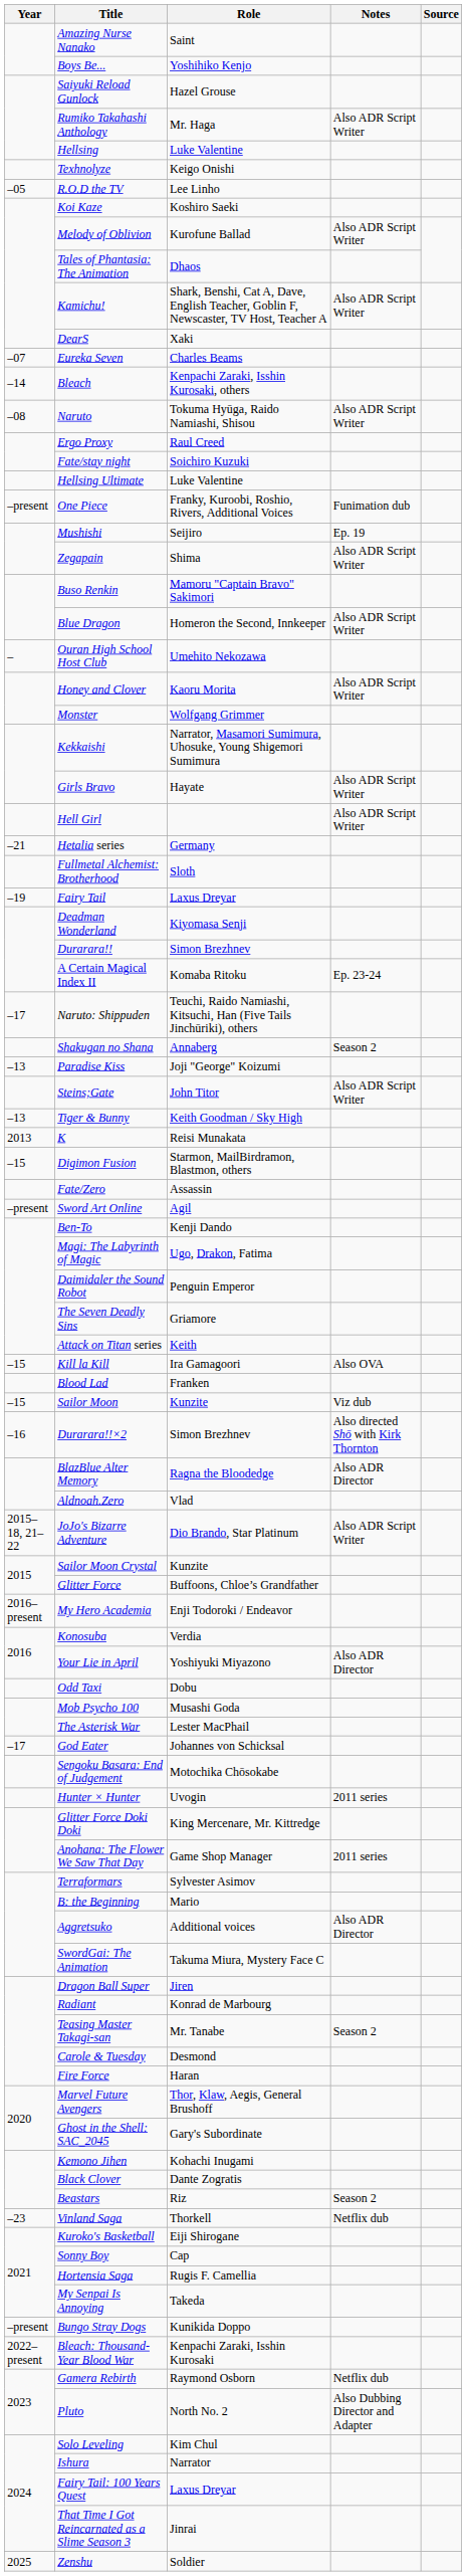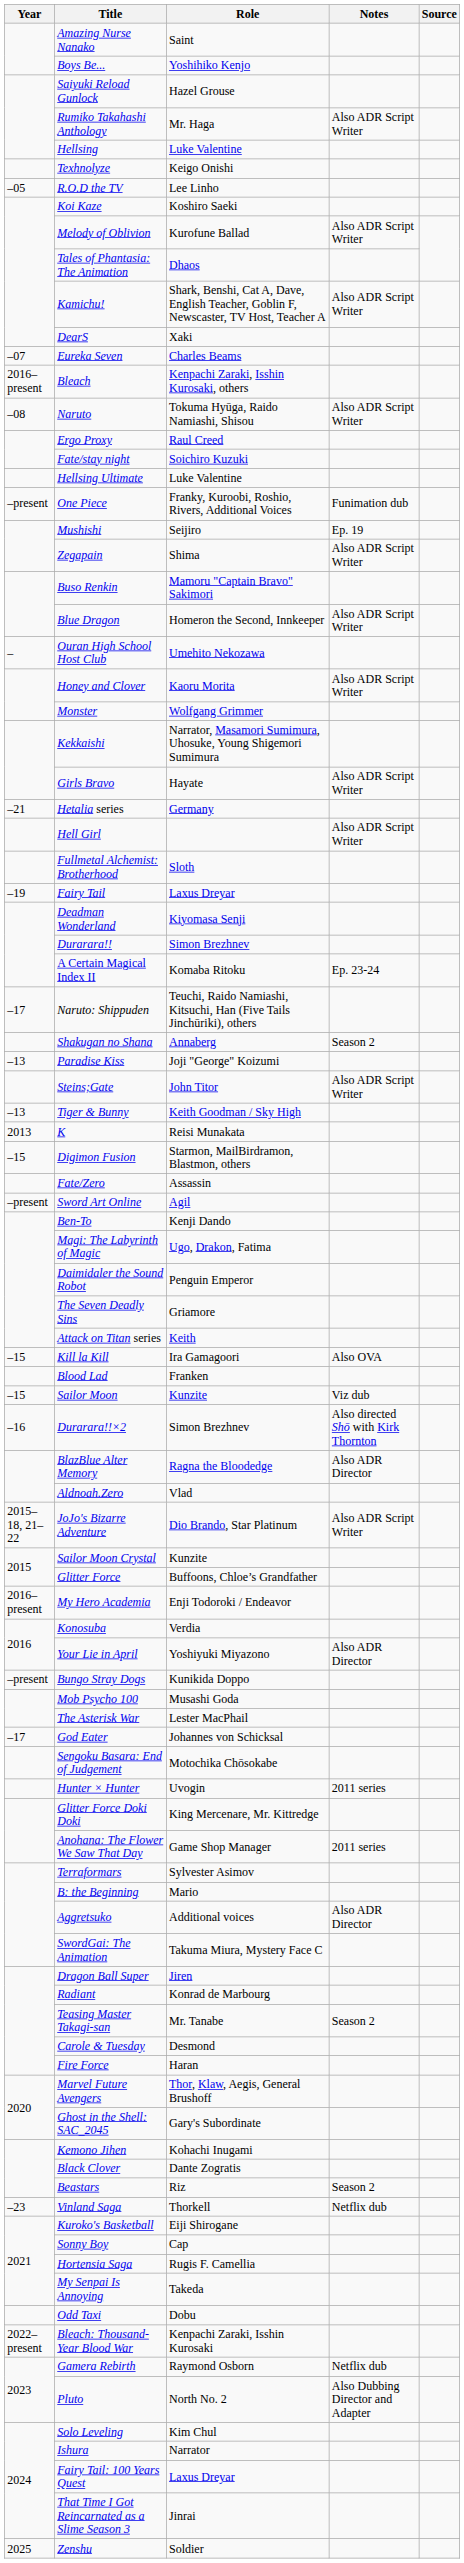Bleach | Year: –14 -> 2016–present
rows swapped: Hetalia series <-> Hell Girl
rows swapped: Bungo Stray Dogs <-> Odd Taxi
